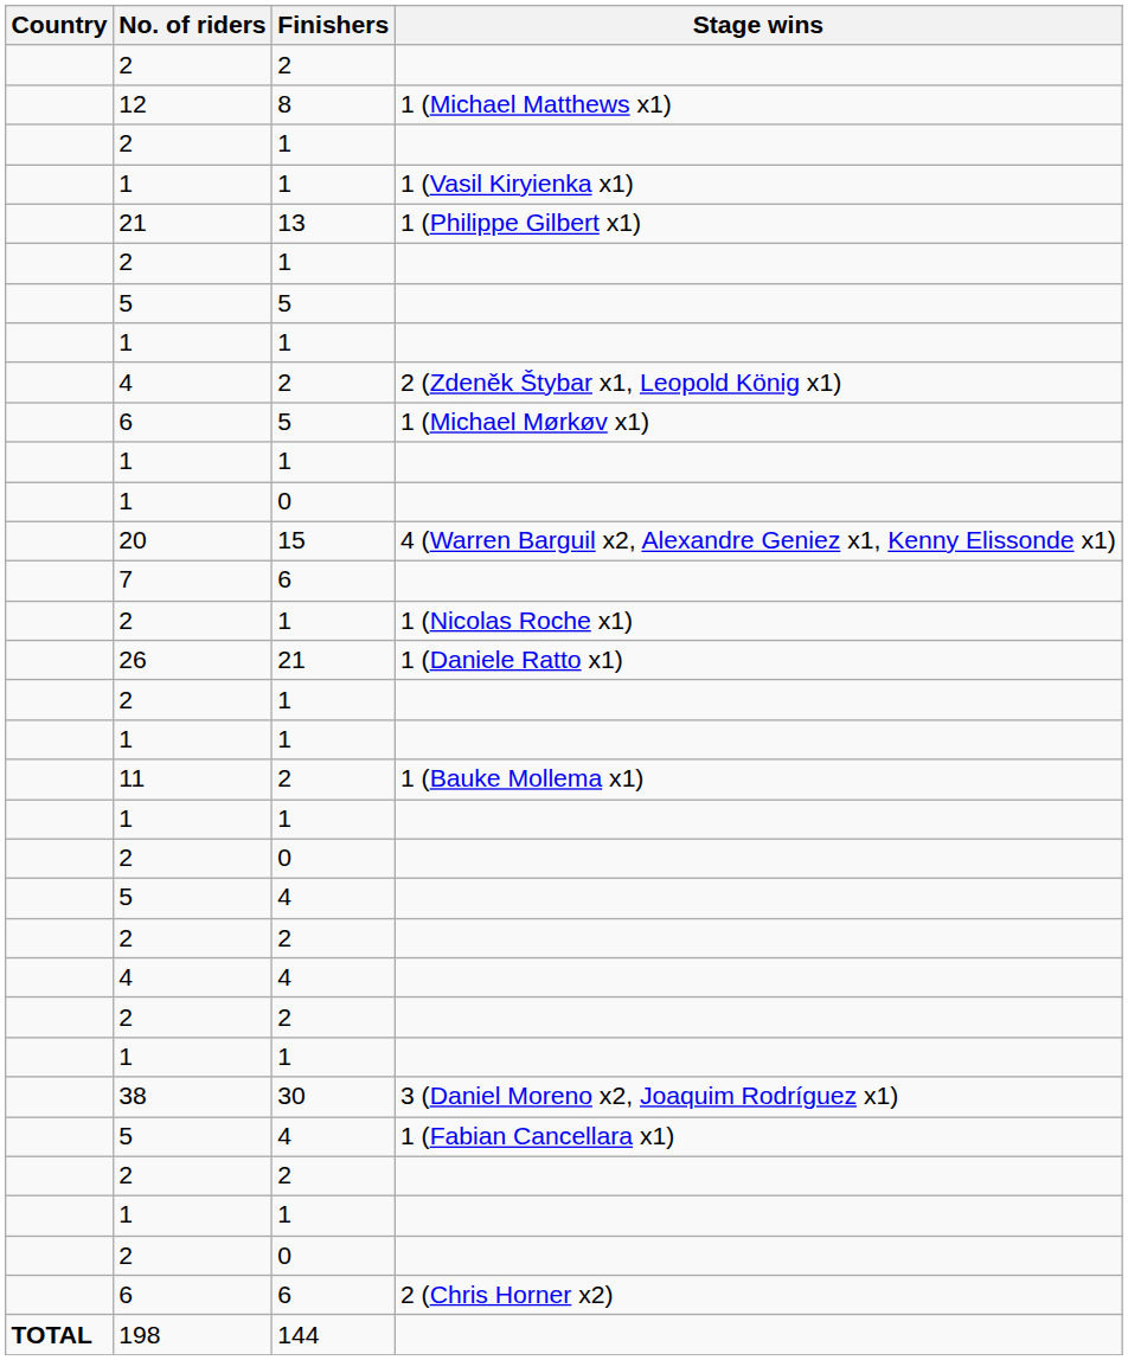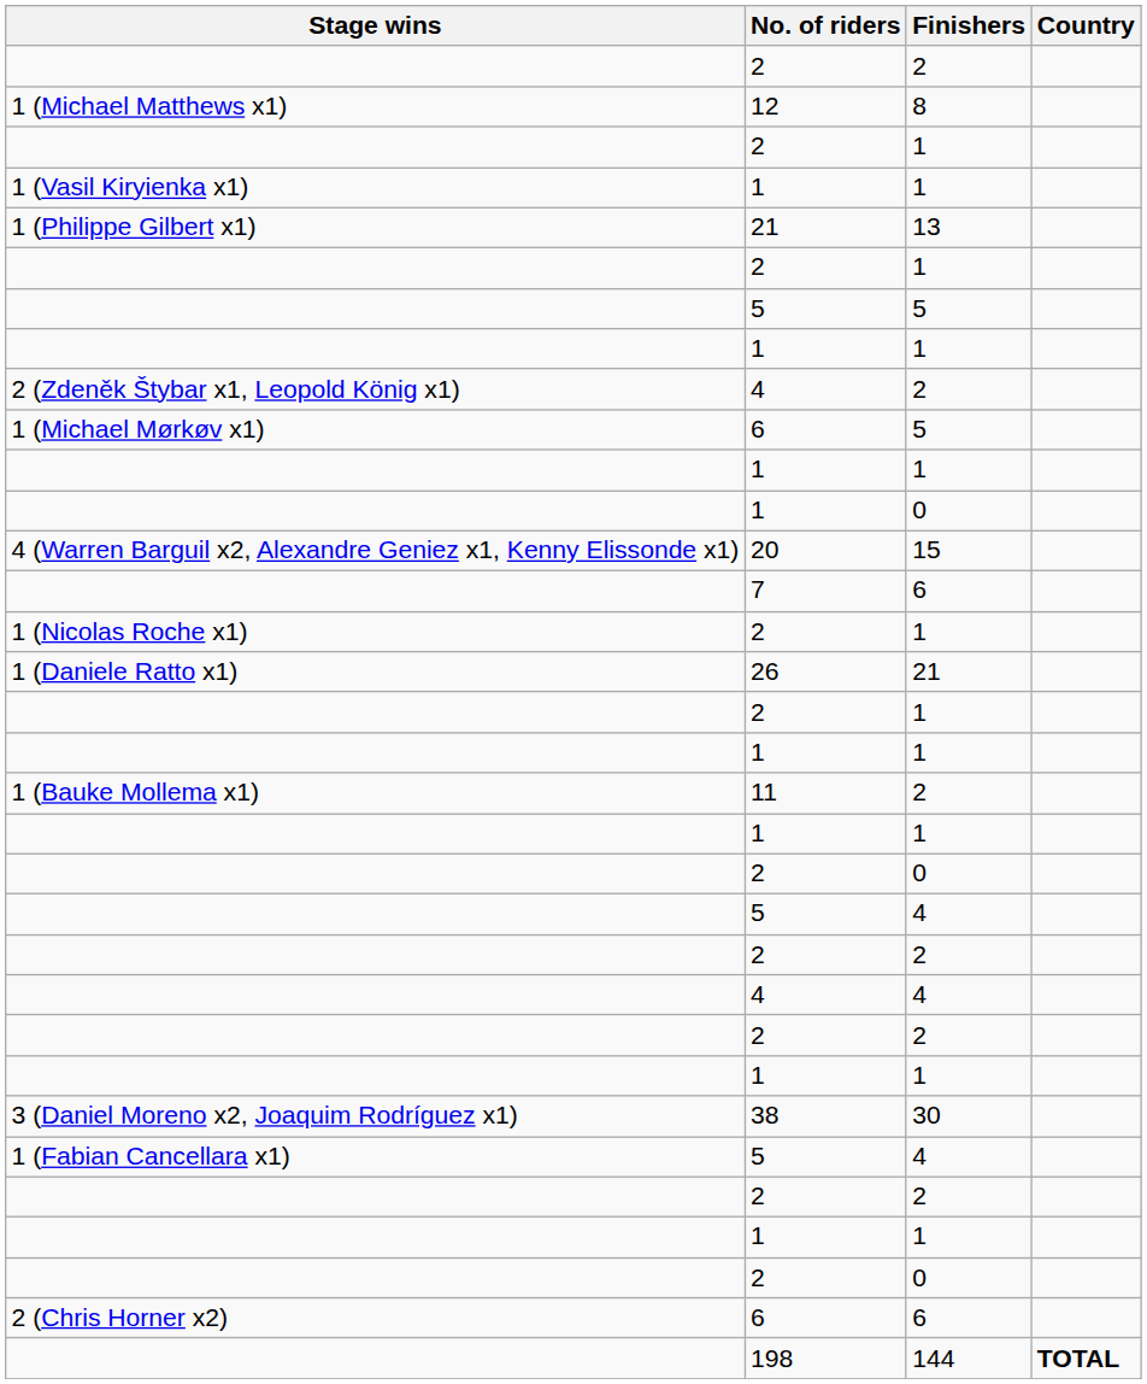columns swapped: Country <-> Stage wins
